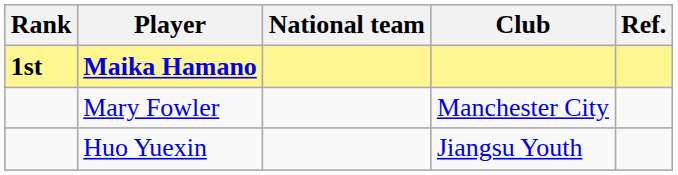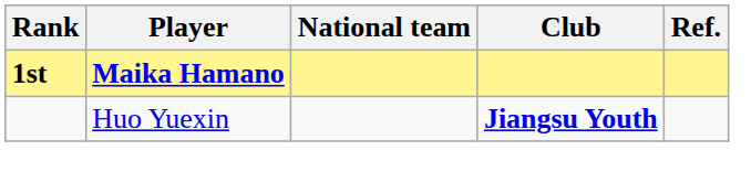- row: Mary Fowler | Manchester City
Huo Yuexin | Club: normal -> bold
